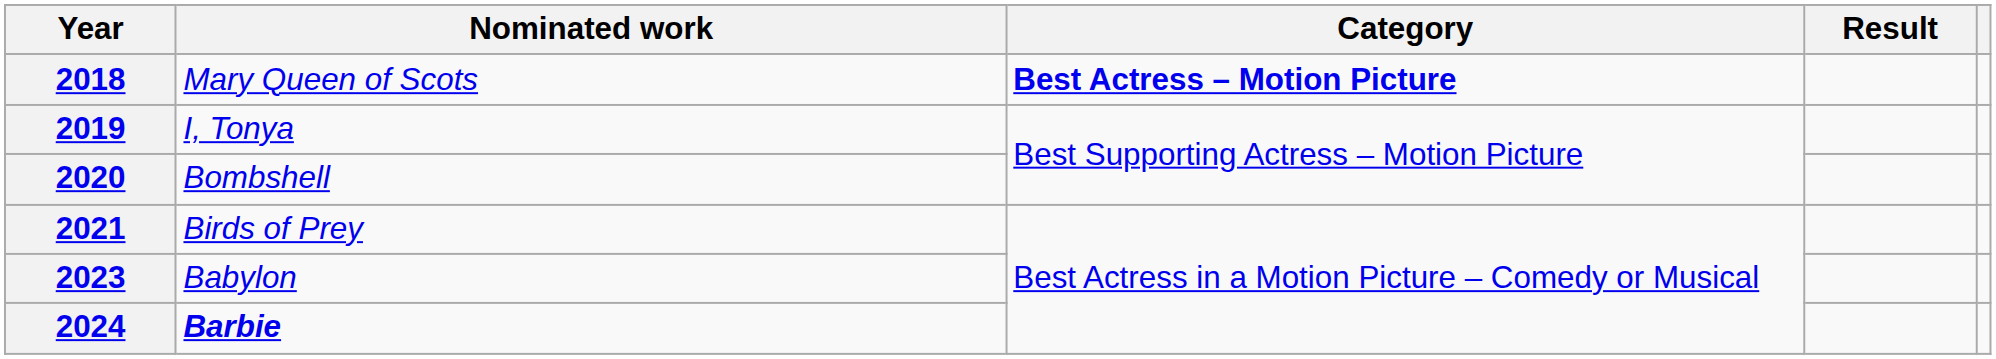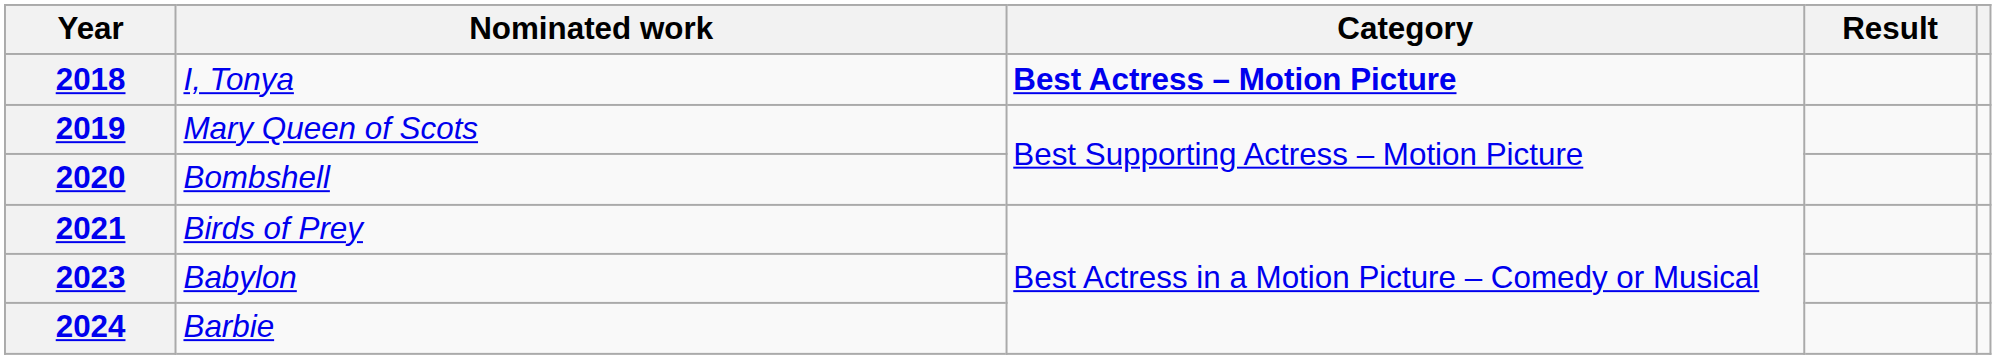2018 | Nominated work: Mary Queen of Scots -> I, Tonya
2019 | Nominated work: I, Tonya -> Mary Queen of Scots
2024 | Nominated work: bold -> normal
